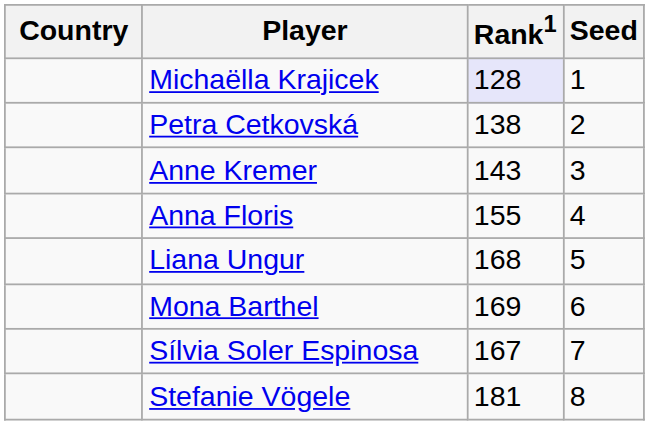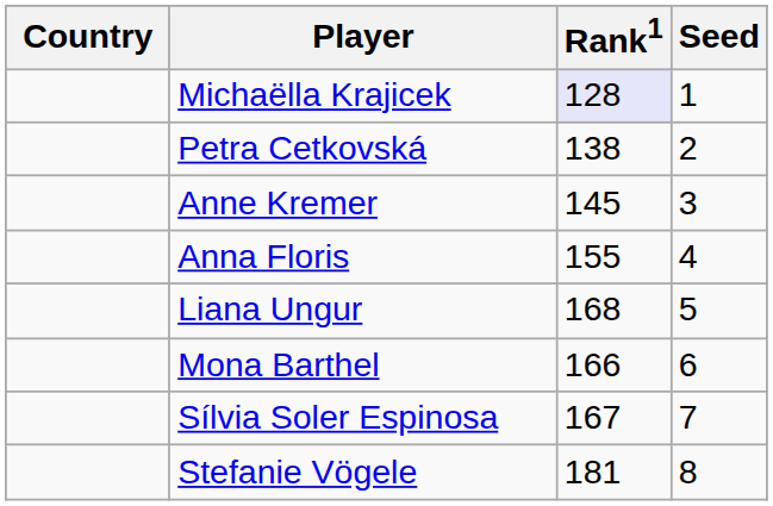Anne Kremer | Rank1: 143 -> 145
Mona Barthel | Rank1: 169 -> 166
